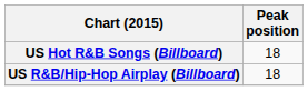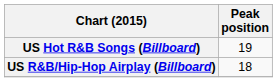US Hot R&B Songs (Billboard) | Peak position: 18 -> 19
